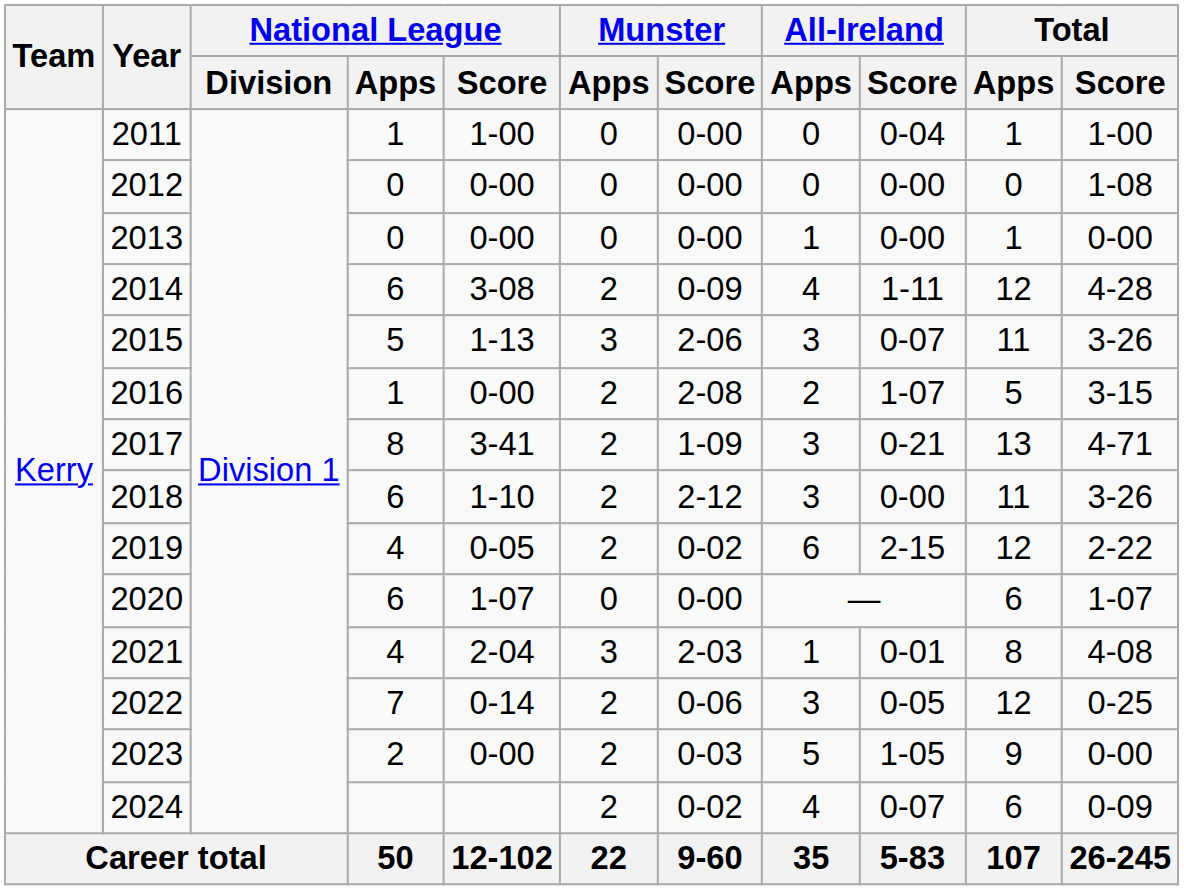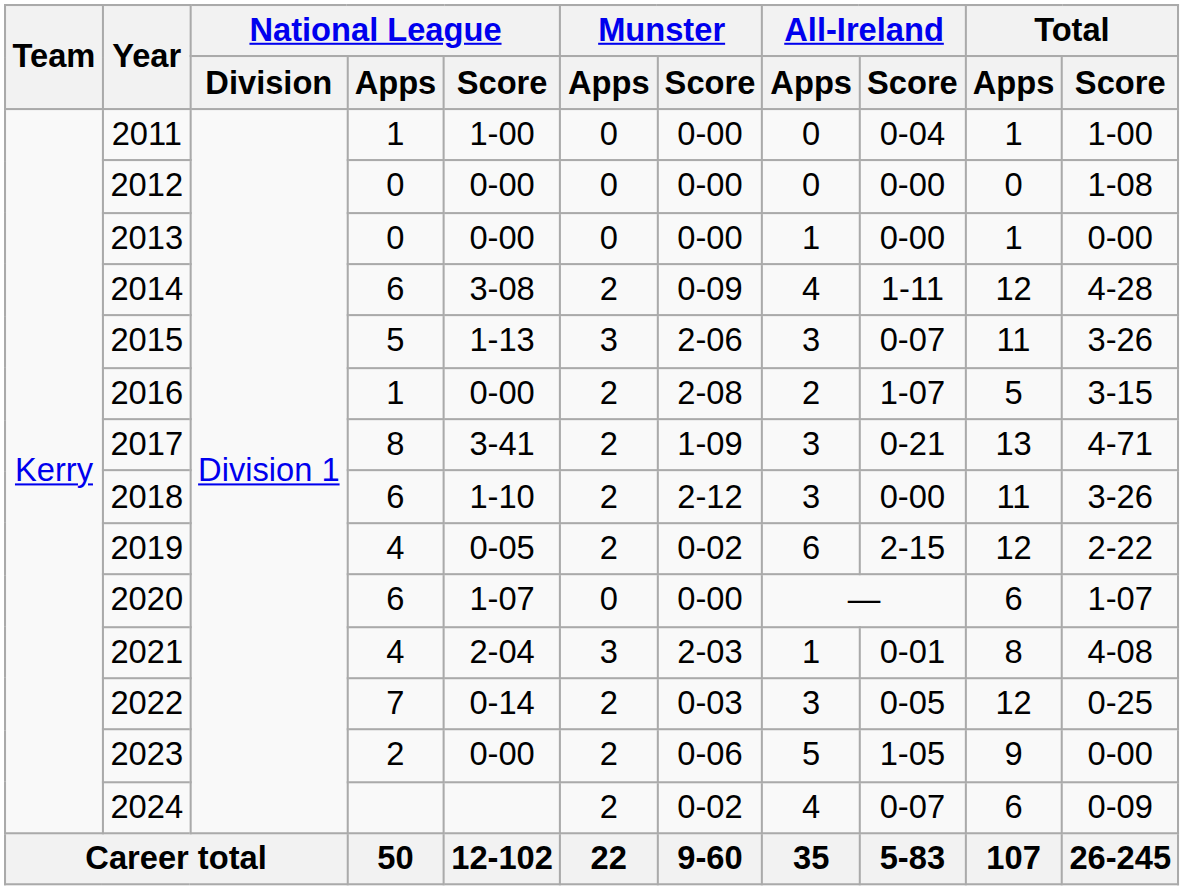2022 | Munster / Score: 0-06 -> 0-03
2023 | Munster / Score: 0-03 -> 0-06
